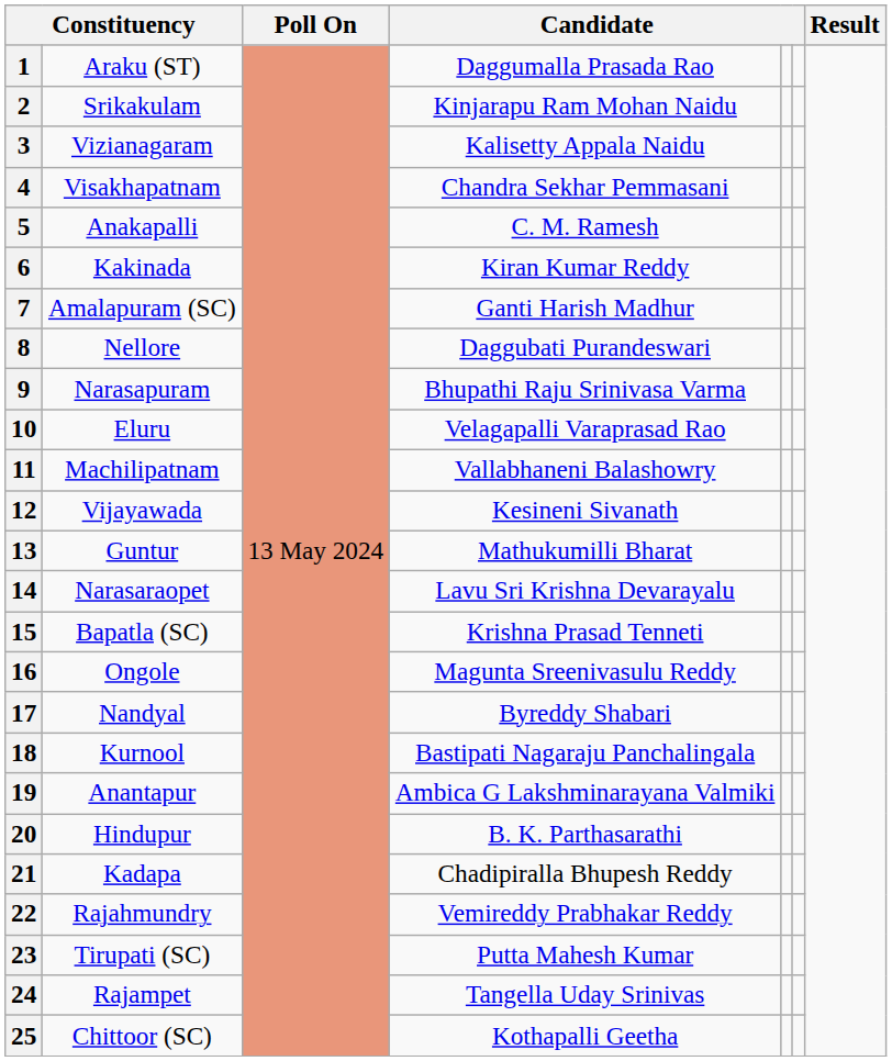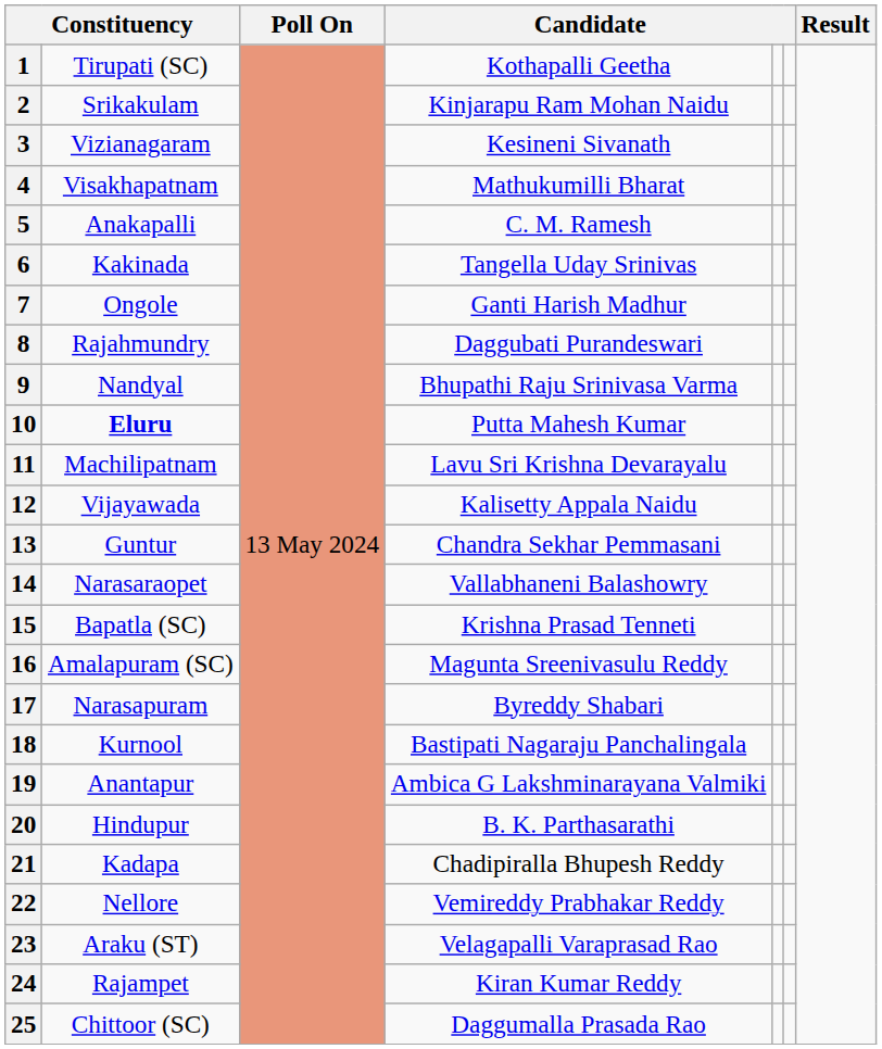1 | column 2: Araku (ST) -> Tirupati (SC)
1 | column 4: Daggumalla Prasada Rao -> Kothapalli Geetha
3 | column 4: Kalisetty Appala Naidu -> Kesineni Sivanath
4 | column 4: Chandra Sekhar Pemmasani -> Mathukumilli Bharat
6 | column 4: Kiran Kumar Reddy -> Tangella Uday Srinivas
7 | column 2: Amalapuram (SC) -> Ongole
8 | column 2: Nellore -> Rajahmundry
9 | column 2: Narasapuram -> Nandyal
10 | column 2: normal -> bold
10 | column 4: Velagapalli Varaprasad Rao -> Putta Mahesh Kumar
11 | column 4: Vallabhaneni Balashowry -> Lavu Sri Krishna Devarayalu
12 | column 4: Kesineni Sivanath -> Kalisetty Appala Naidu
13 | column 4: Mathukumilli Bharat -> Chandra Sekhar Pemmasani
14 | column 4: Lavu Sri Krishna Devarayalu -> Vallabhaneni Balashowry
16 | column 2: Ongole -> Amalapuram (SC)
17 | column 2: Nandyal -> Narasapuram
22 | column 2: Rajahmundry -> Nellore
23 | column 2: Tirupati (SC) -> Araku (ST)
23 | column 4: Putta Mahesh Kumar -> Velagapalli Varaprasad Rao
24 | column 4: Tangella Uday Srinivas -> Kiran Kumar Reddy
25 | column 4: Kothapalli Geetha -> Daggumalla Prasada Rao
